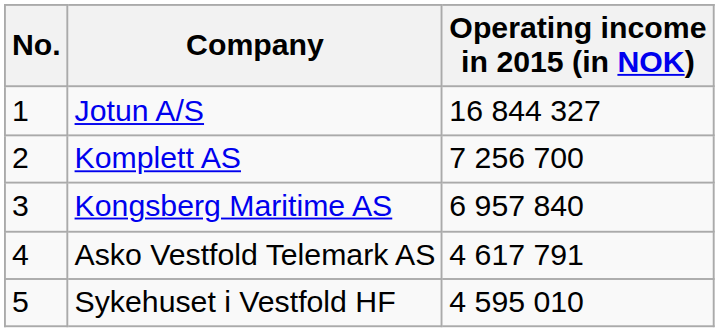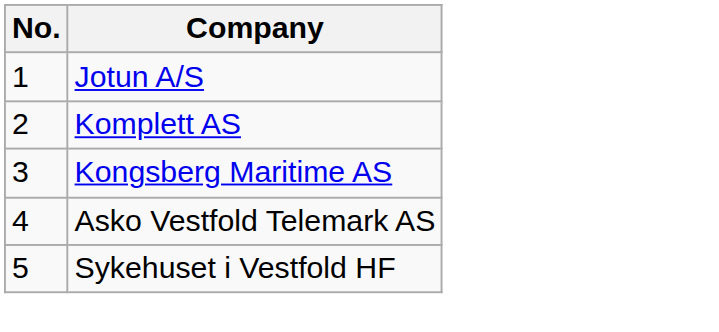- column: Operating income in 2015 (in NOK) | 16 844 327 | 7 256 700 | 6 957 840 | 4 617 791 | 4 595 010
